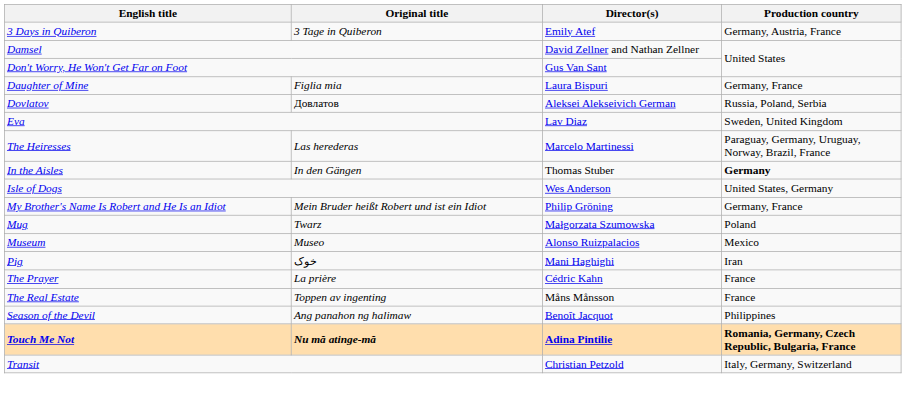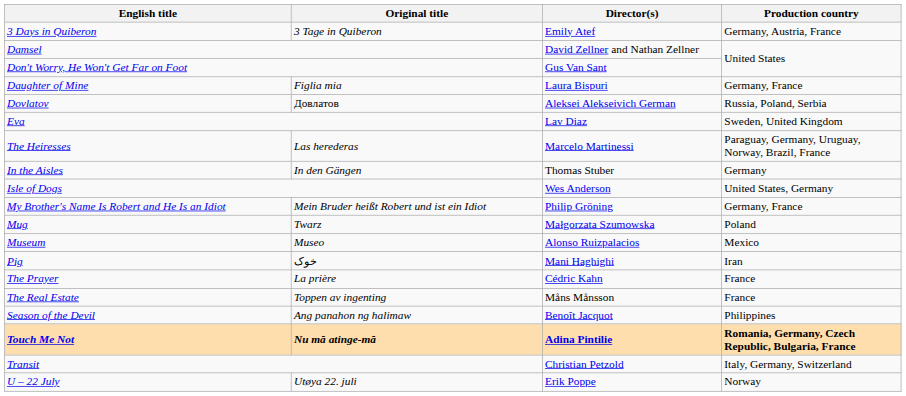In the Aisles | Production country: bold -> normal
+ row: U – 22 July | Utøya 22. juli | Erik Poppe | Norway
